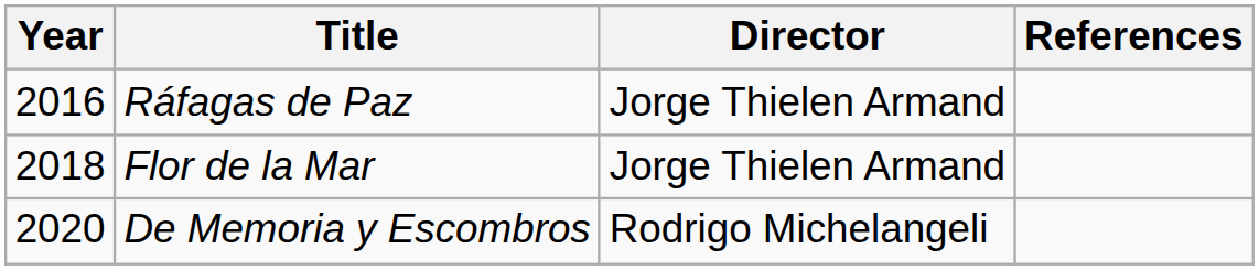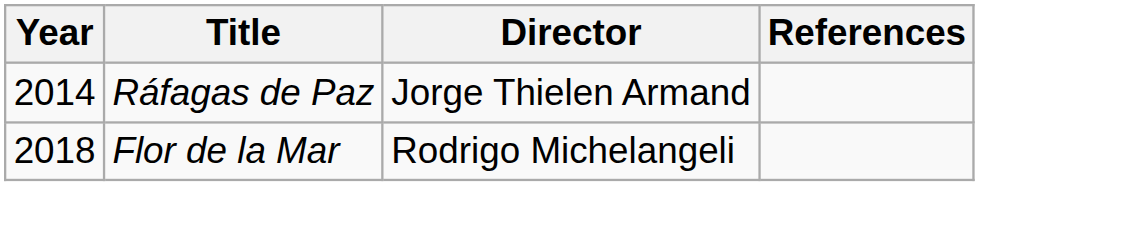Ráfagas de Paz | Year: 2016 -> 2014
Flor de la Mar | Director: Jorge Thielen Armand -> Rodrigo Michelangeli
- row: 2020 | De Memoria y Escombros | Rodrigo Michelangeli
